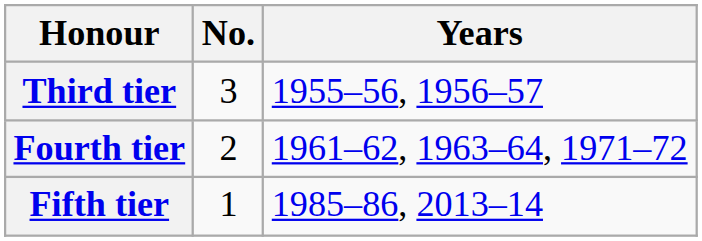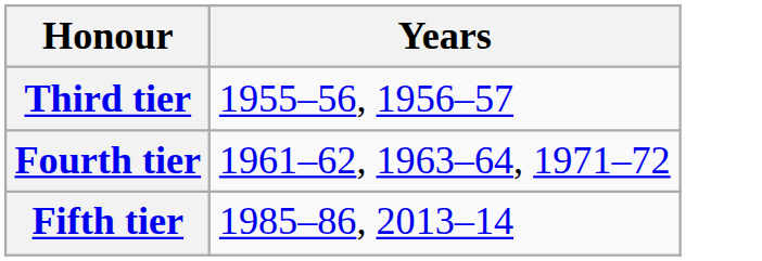- column: No. | 3 | 2 | 1
